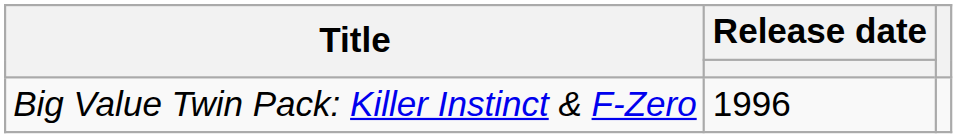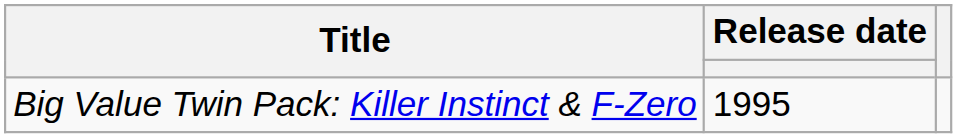Big Value Twin Pack: Killer Instinct & F-Zero | Release date: 1996 -> 1995
